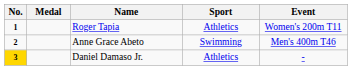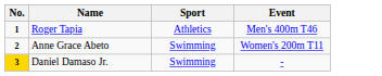- column: Medal
Roger Tapia | Event: Women's 200m T11 -> Men's 400m T46
Anne Grace Abeto | Event: Men's 400m T46 -> Women's 200m T11
Daniel Damaso Jr. | Sport: Athletics -> Swimming
